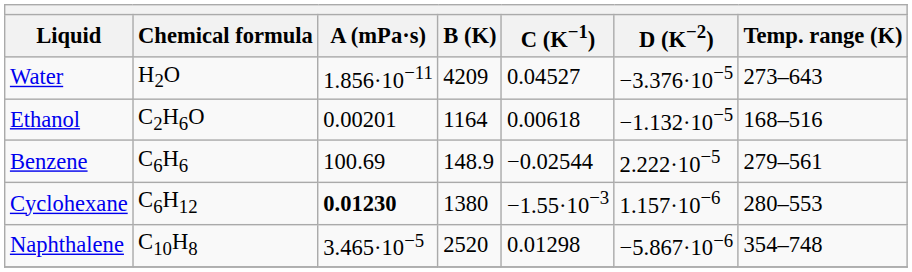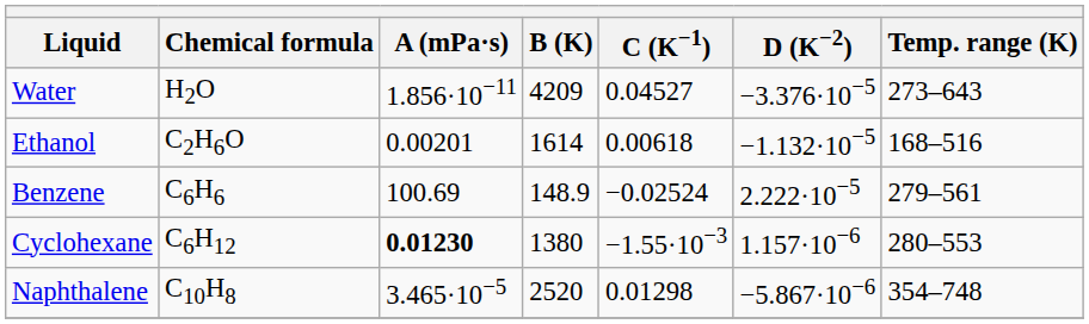Ethanol | B (K): 1164 -> 1614
Benzene | C (K−1): −0.02544 -> −0.02524
